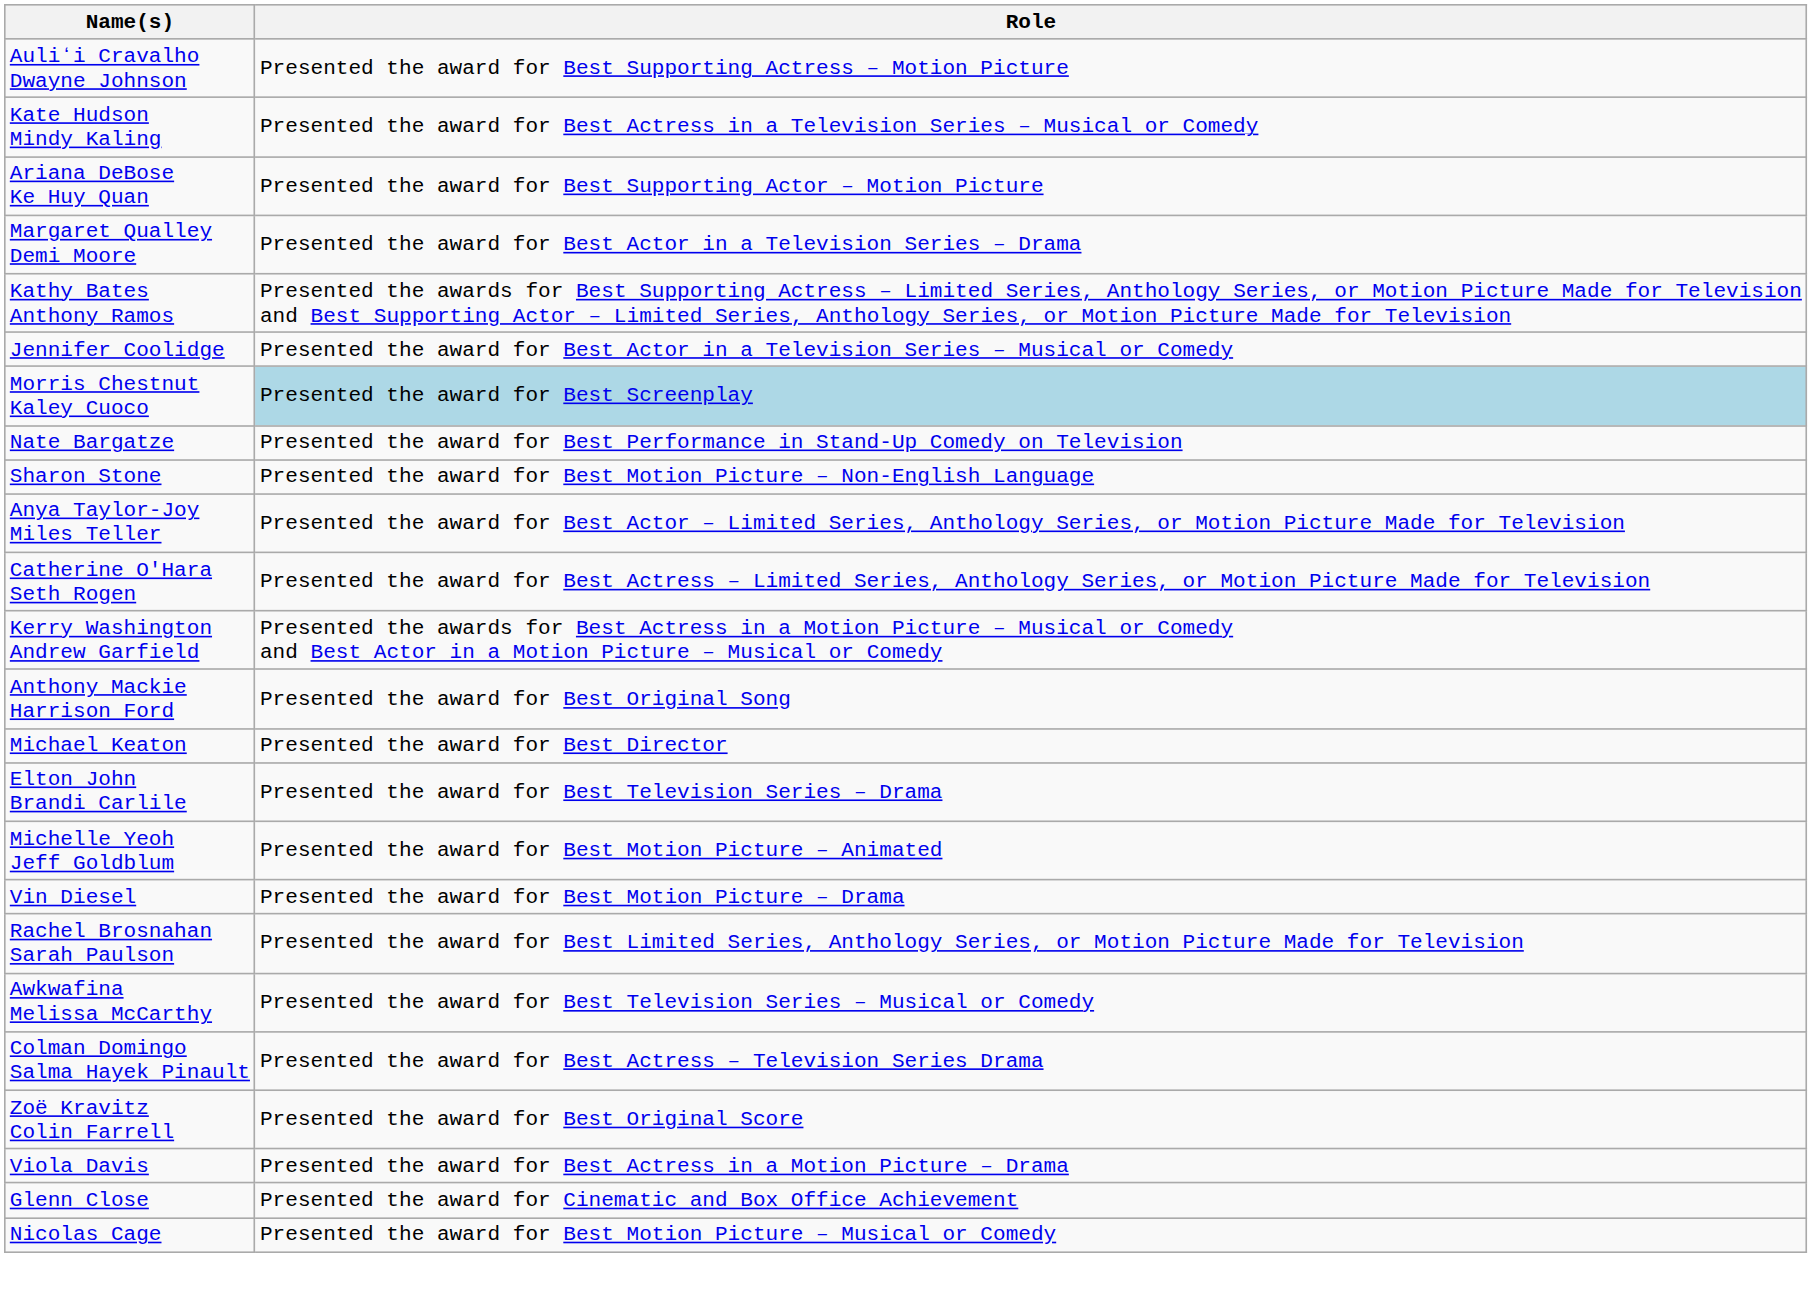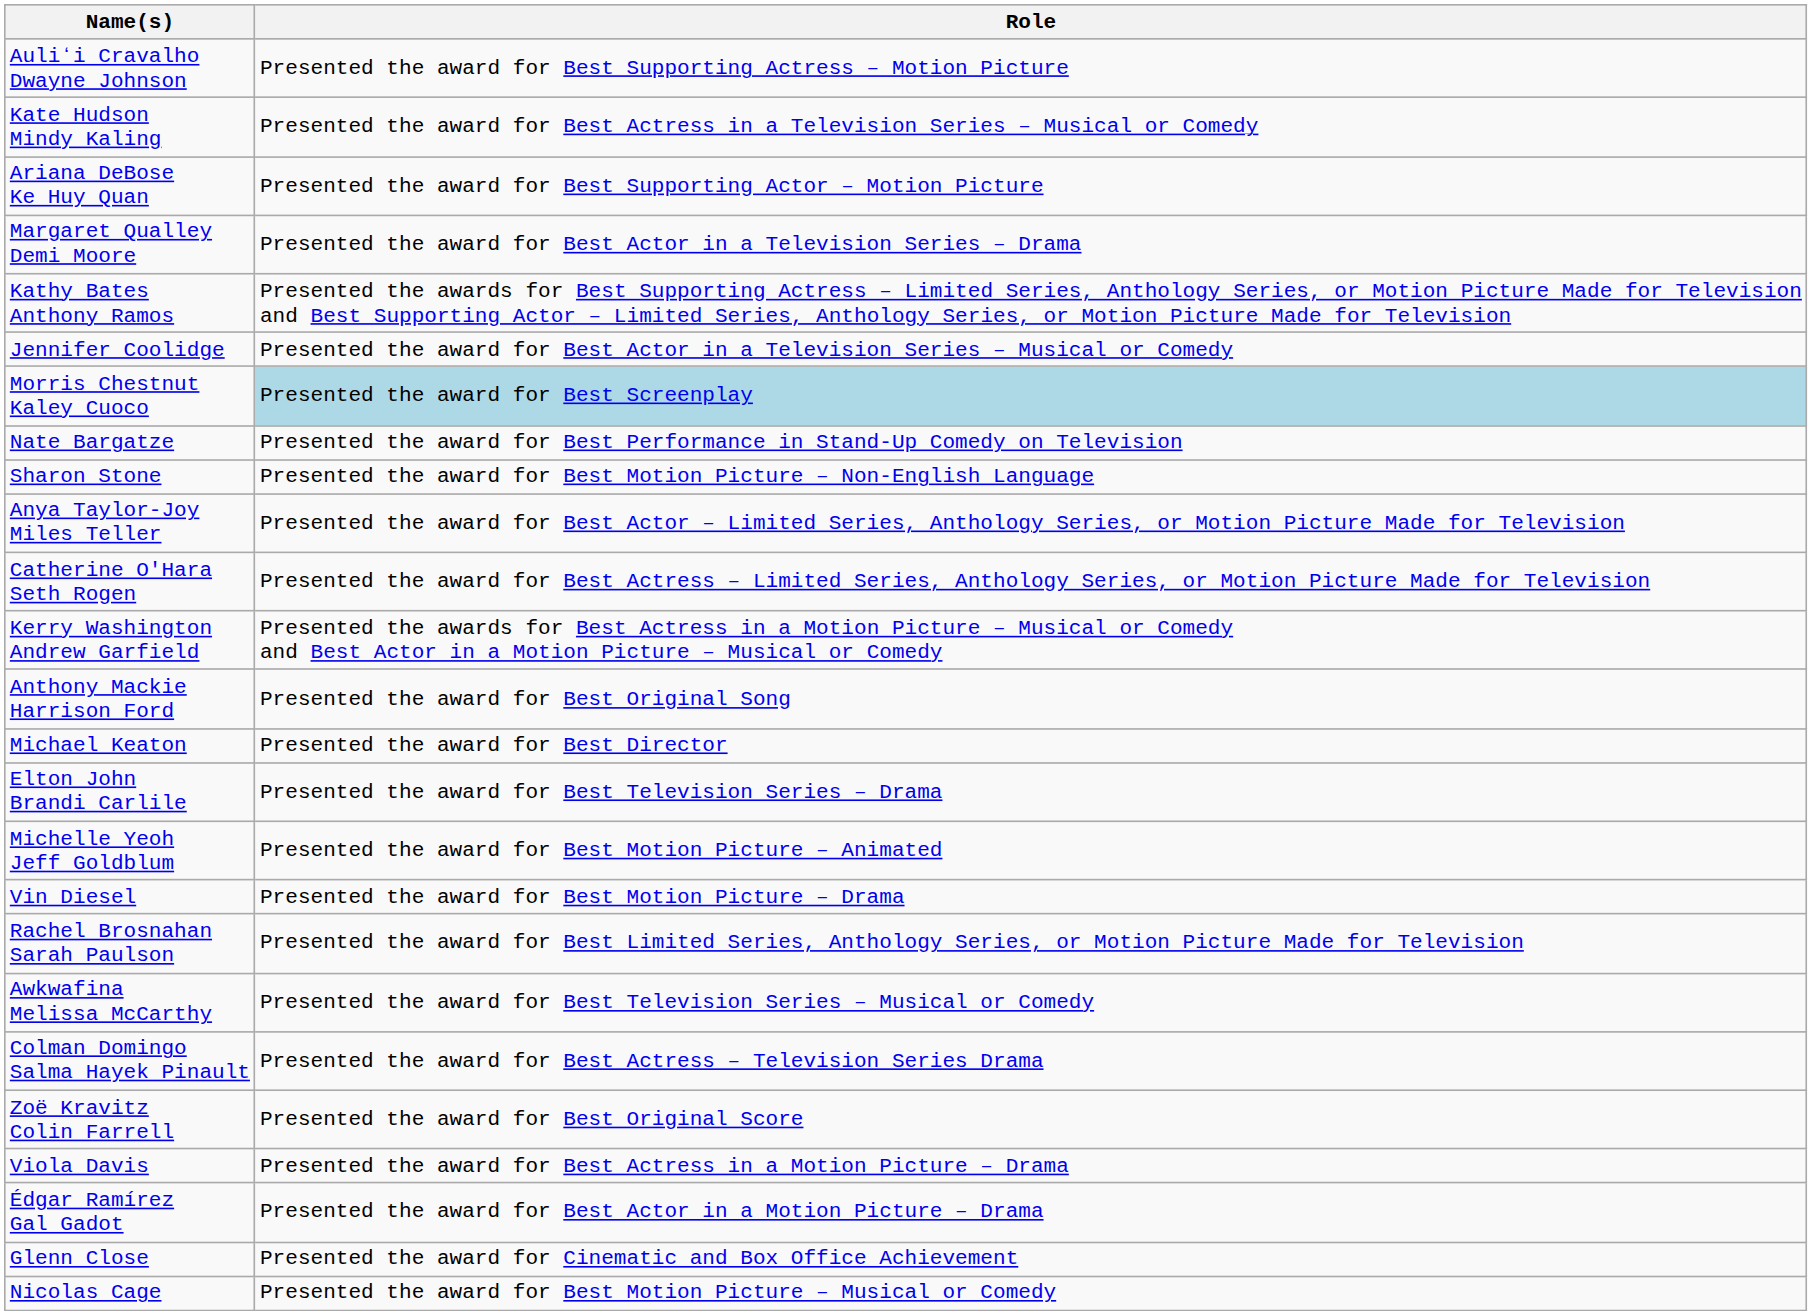+ row: Édgar Ramírez Gal Gadot | Presented the award for Best Actor in a Motion Picture – Drama
